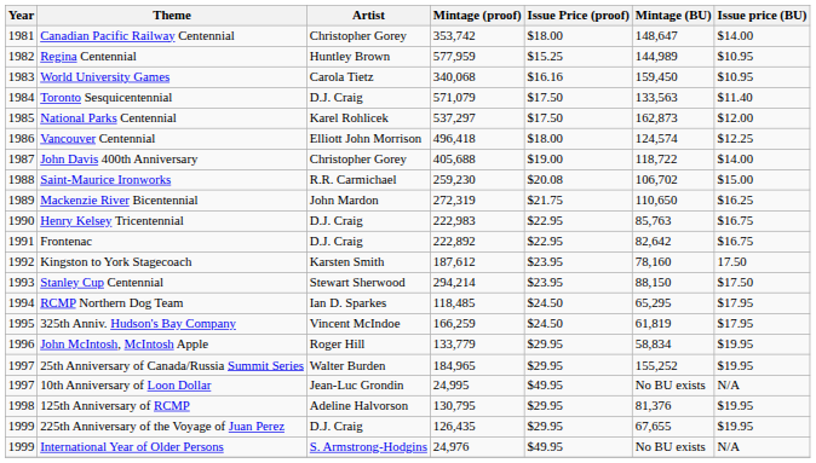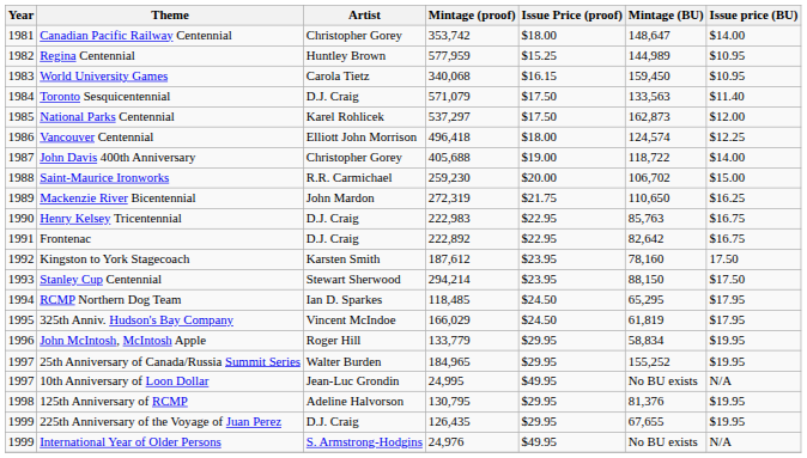World University Games | Issue Price (proof): $16.16 -> $16.15
Saint-Maurice Ironworks | Issue Price (proof): $20.08 -> $20.00
325th Anniv. Hudson's Bay Company | Mintage (proof): 166,259 -> 166,029
